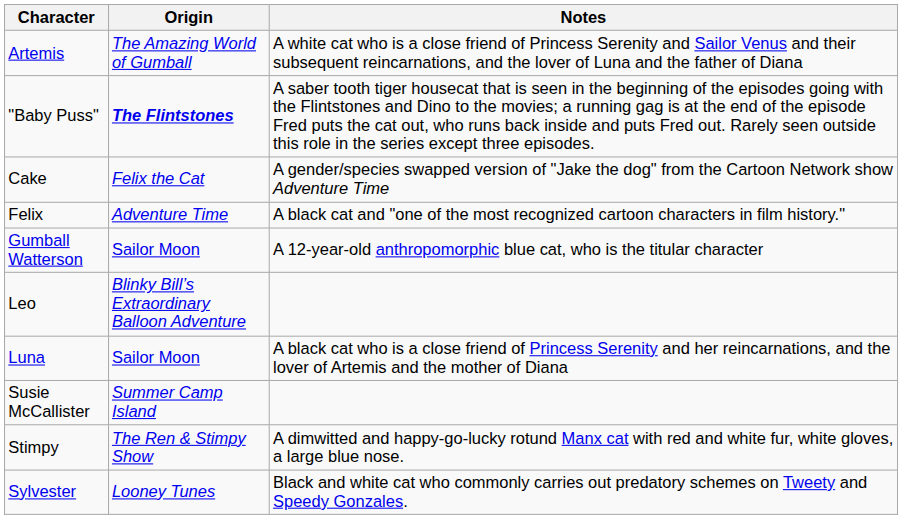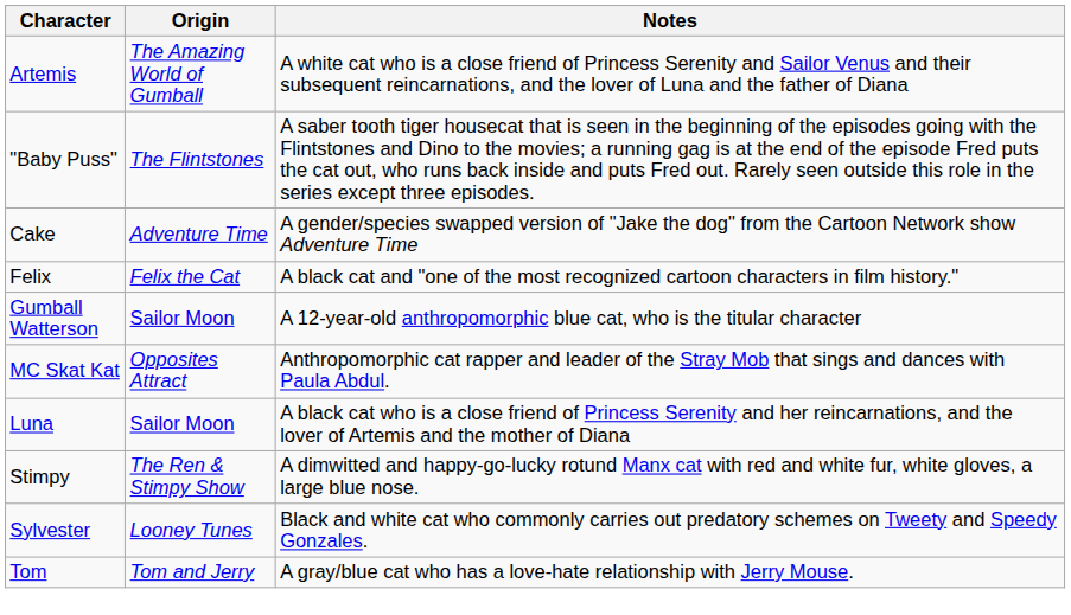"Baby Puss" | Origin: bold -> normal
Cake | Origin: Felix the Cat -> Adventure Time
Felix | Origin: Adventure Time -> Felix the Cat
+ row: MC Skat Kat | Opposites Attract | Anthropomorphic cat rapper and leader of the Stray Mob that sings and dances with Paula Abdul.
- row: Leo | Blinky Bill’s Extraordinary Balloon Adventure
- row: Susie McCallister | Summer Camp Island
+ row: Tom | Tom and Jerry | A gray/blue cat who has a love-hate relationship with Jerry Mouse.
